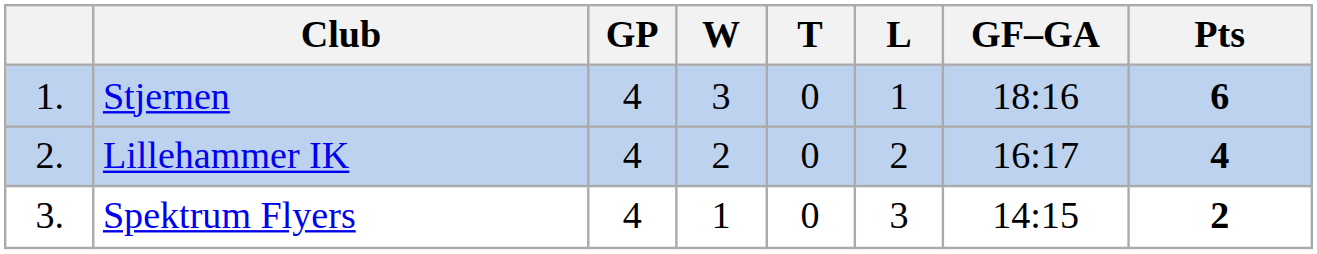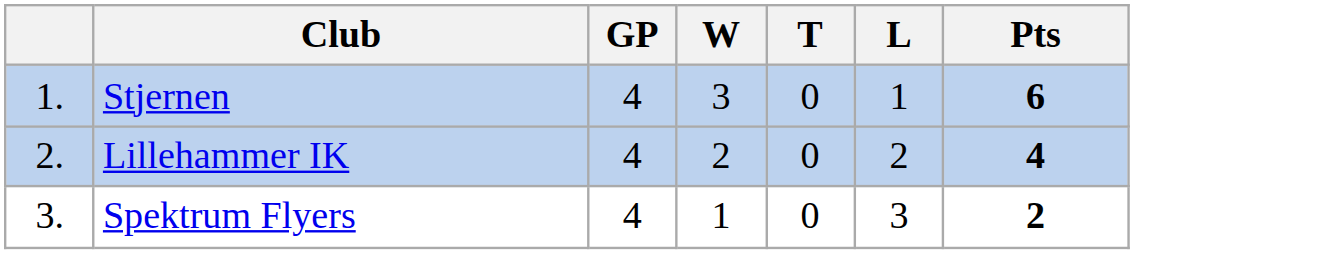- column: GF–GA | 18:16 | 16:17 | 14:15
